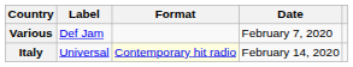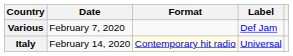columns swapped: Date <-> Label
